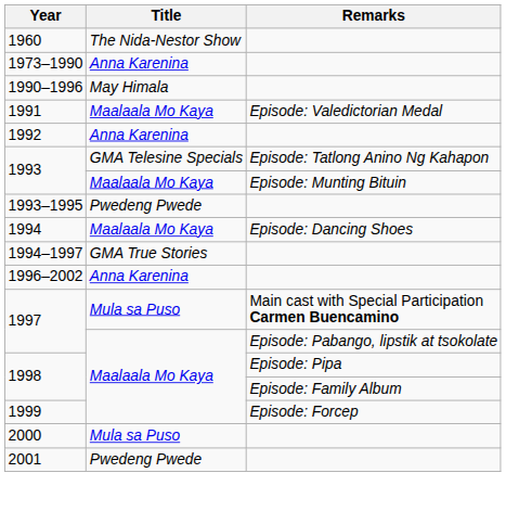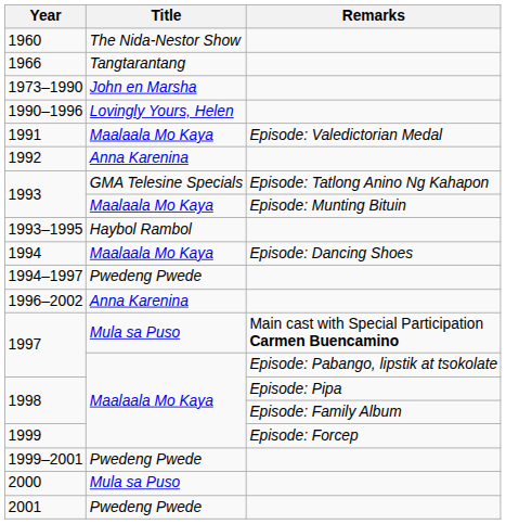+ row: 1966 | Tangtarantang
1973–1990 | Title: Anna Karenina -> John en Marsha
1990–1996 | Title: May Himala -> Lovingly Yours, Helen
1993–1995 | Title: Pwedeng Pwede -> Haybol Rambol
1994–1997 | Title: GMA True Stories -> Pwedeng Pwede
+ row: 1999–2001 | Pwedeng Pwede
